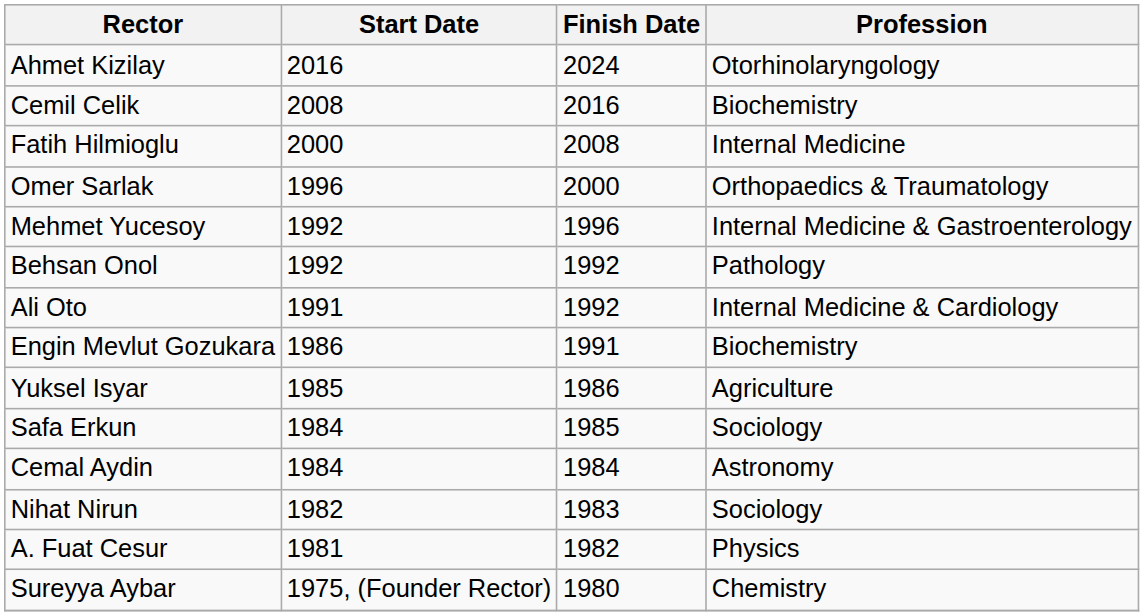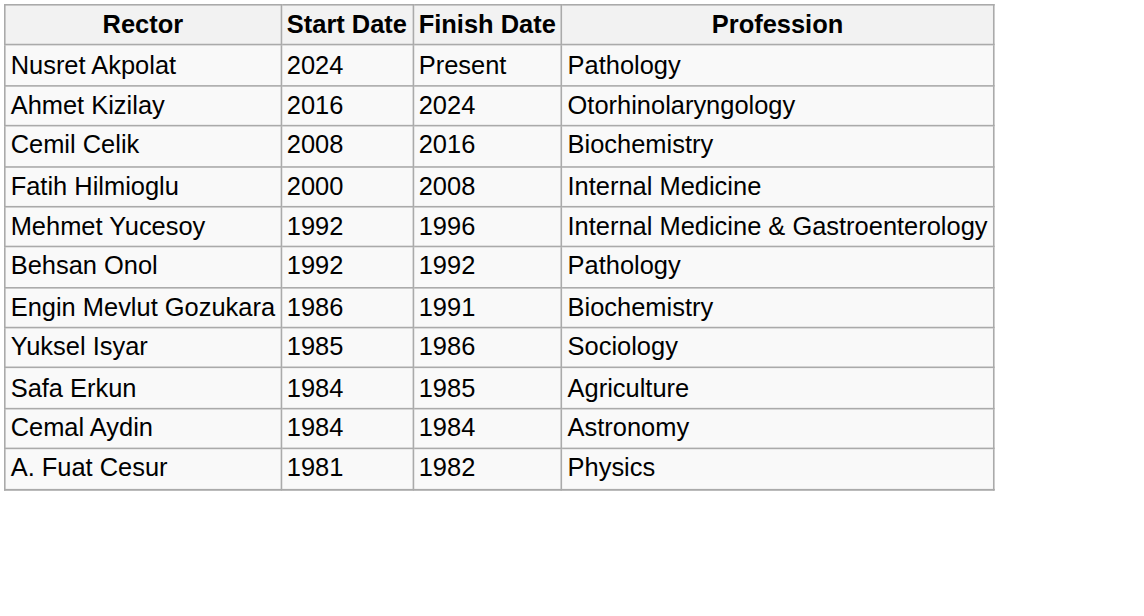+ row: Nusret Akpolat | 2024 | Present | Pathology
- row: Omer Sarlak | 1996 | 2000 | Orthopaedics & Traumatology
- row: Ali Oto | 1991 | 1992 | Internal Medicine & Cardiology
Yuksel Isyar | Profession: Agriculture -> Sociology
Safa Erkun | Profession: Sociology -> Agriculture
- row: Nihat Nirun | 1982 | 1983 | Sociology
- row: Sureyya Aybar | 1975, (Founder Rector) | 1980 | Chemistry
